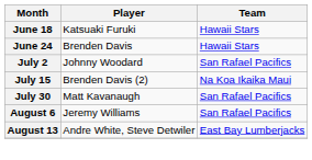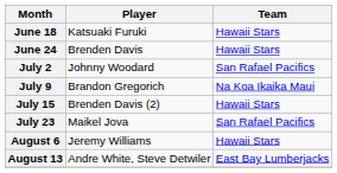+ row: July 9 | Brandon Gregorich | Na Koa Ikaika Maui
July 15 | Team: Na Koa Ikaika Maui -> Hawaii Stars
+ row: July 23 | Maikel Jova | San Rafael Pacifics
- row: July 30 | Matt Kavanaugh | San Rafael Pacifics
August 6 | Team: San Rafael Pacifics -> Hawaii Stars
